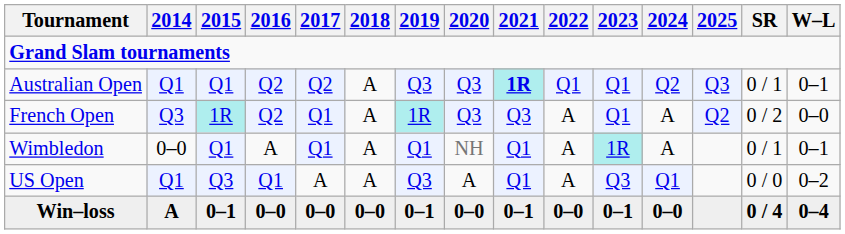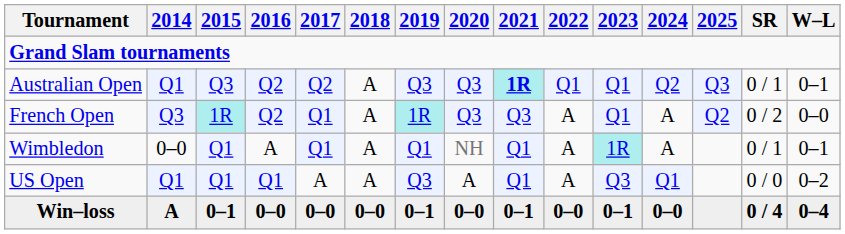Australian Open | 2015: Q1 -> Q3
US Open | 2015: Q3 -> Q1
